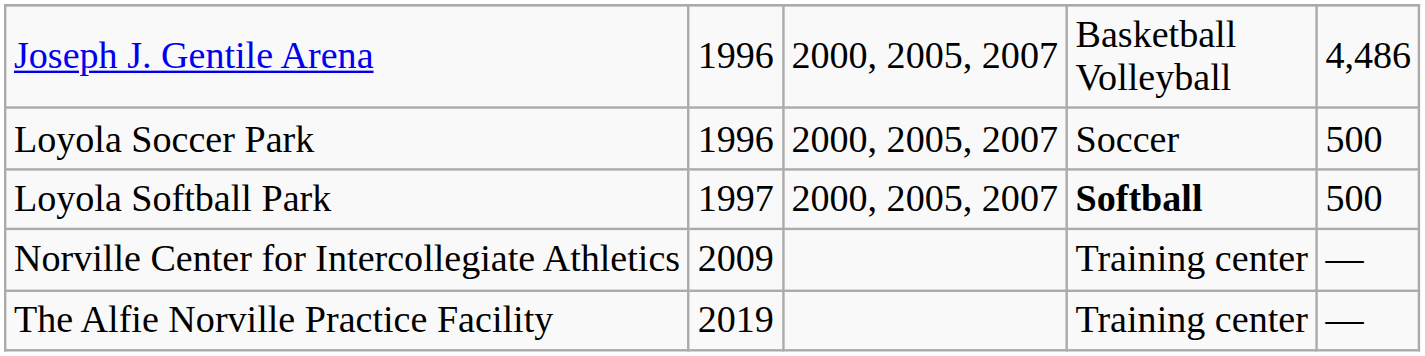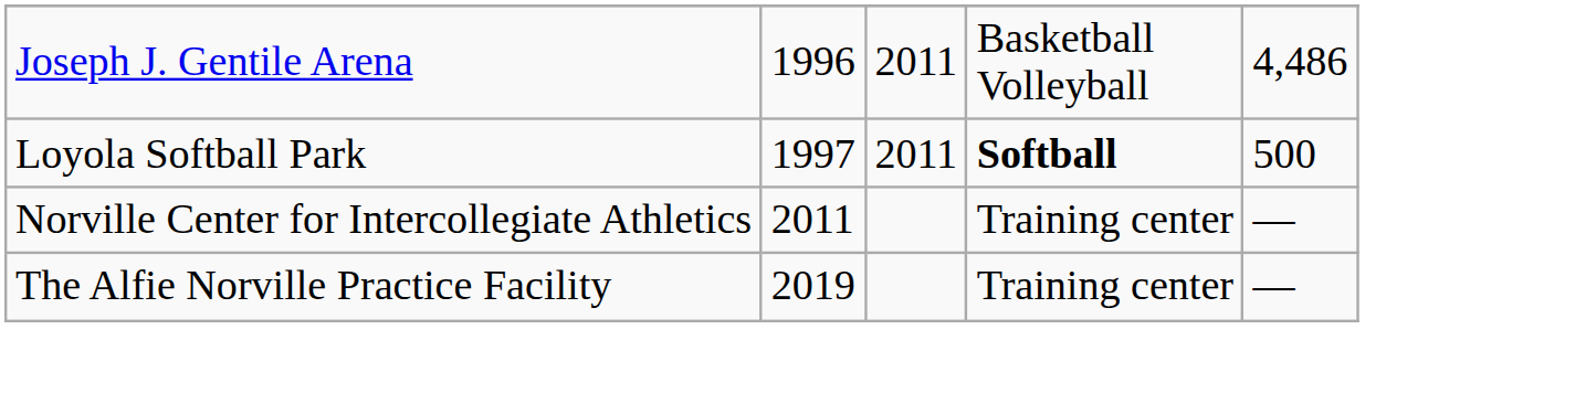Joseph J. Gentile Arena | column 3: 2000, 2005, 2007 -> 2011
- row: Loyola Soccer Park | 1996 | 2000, 2005, 2007 | Soccer | 500
Loyola Softball Park | column 3: 2000, 2005, 2007 -> 2011
Norville Center for Intercollegiate Athletics | column 2: 2009 -> 2011
